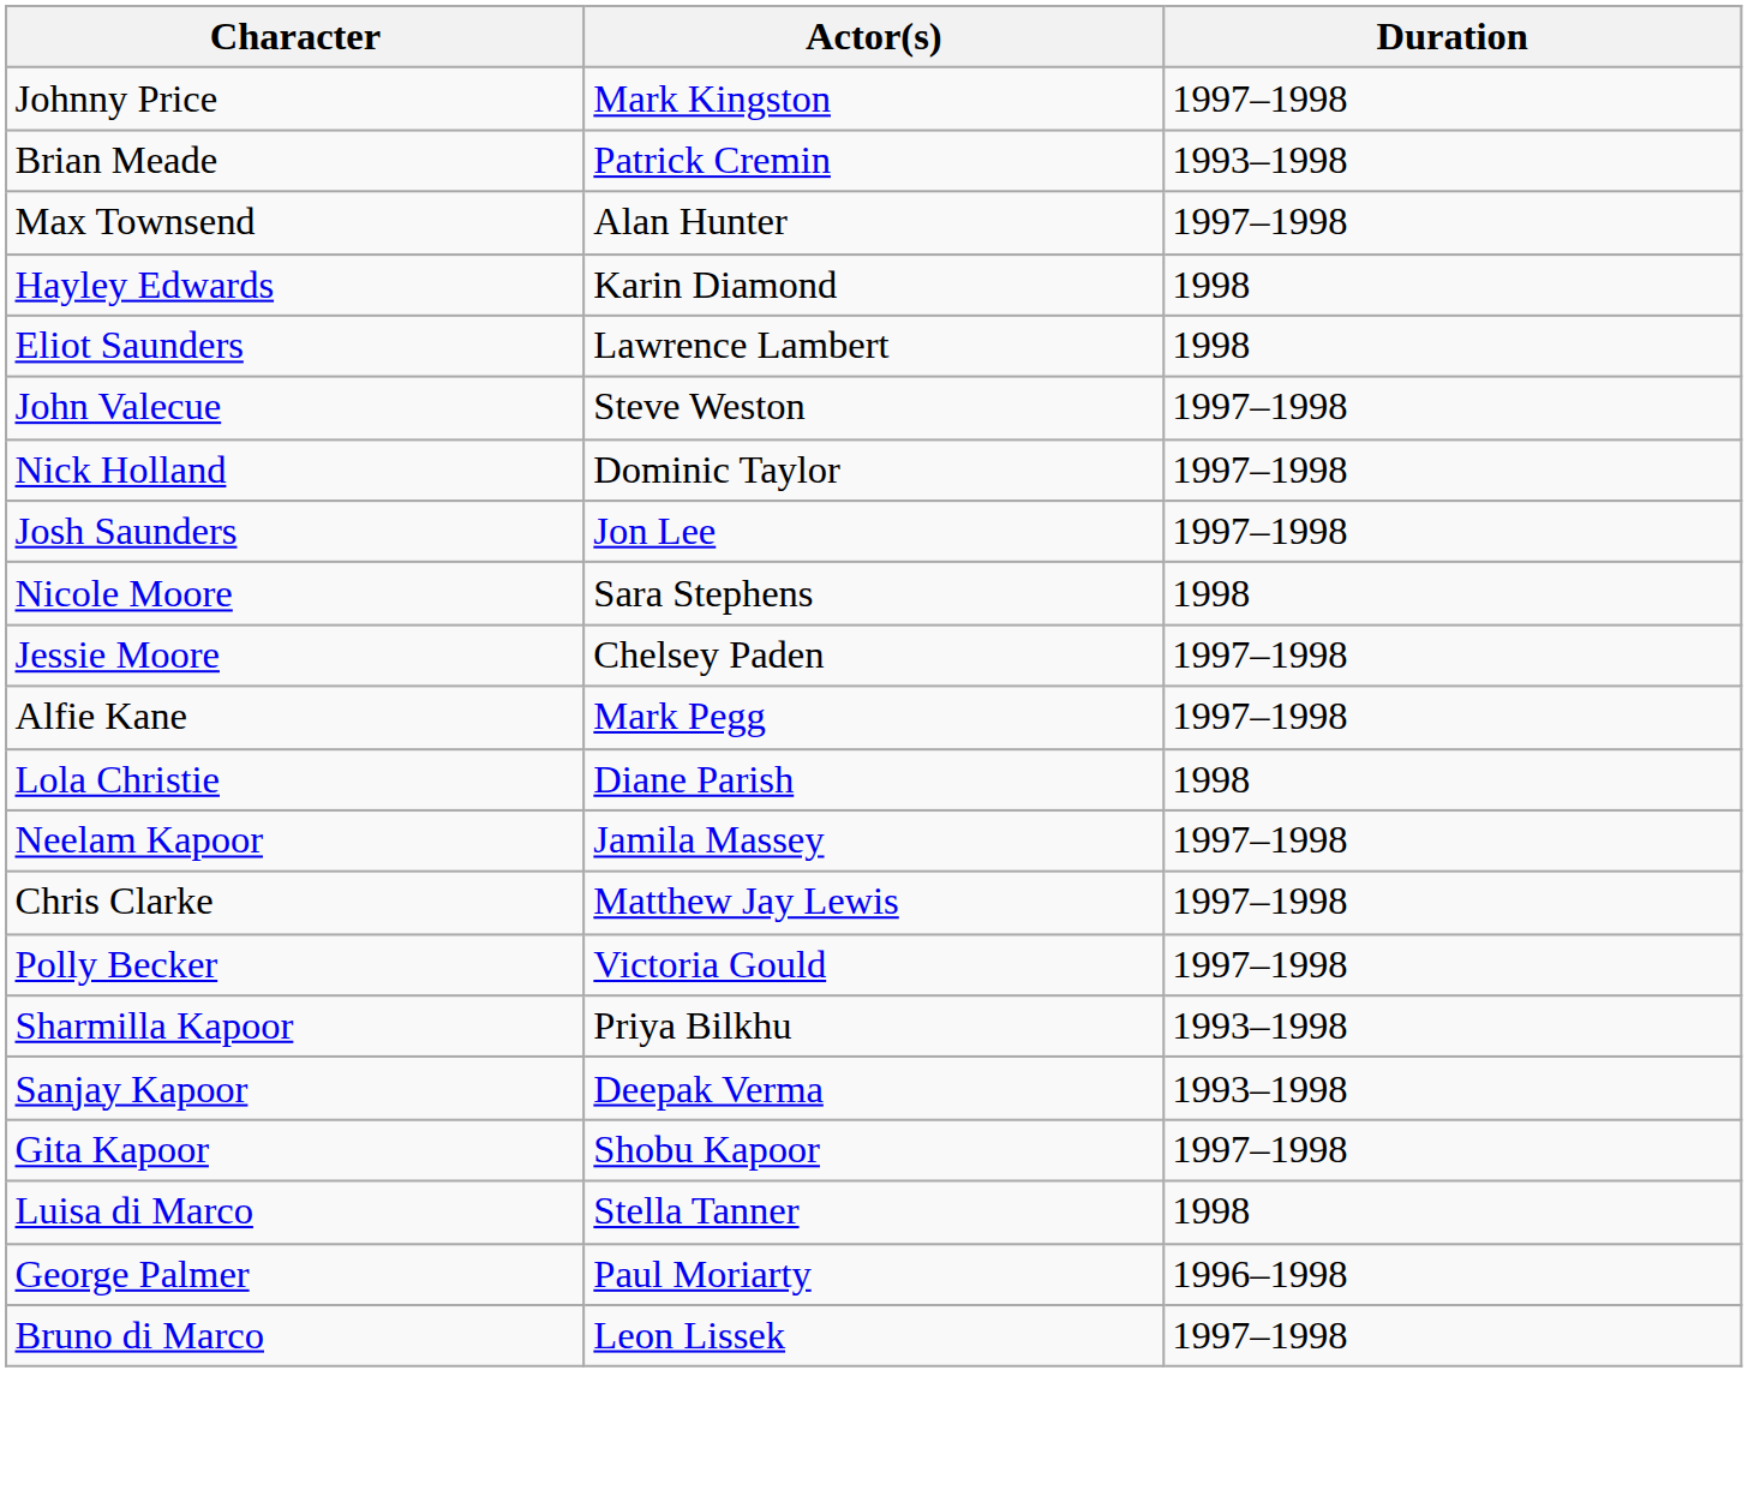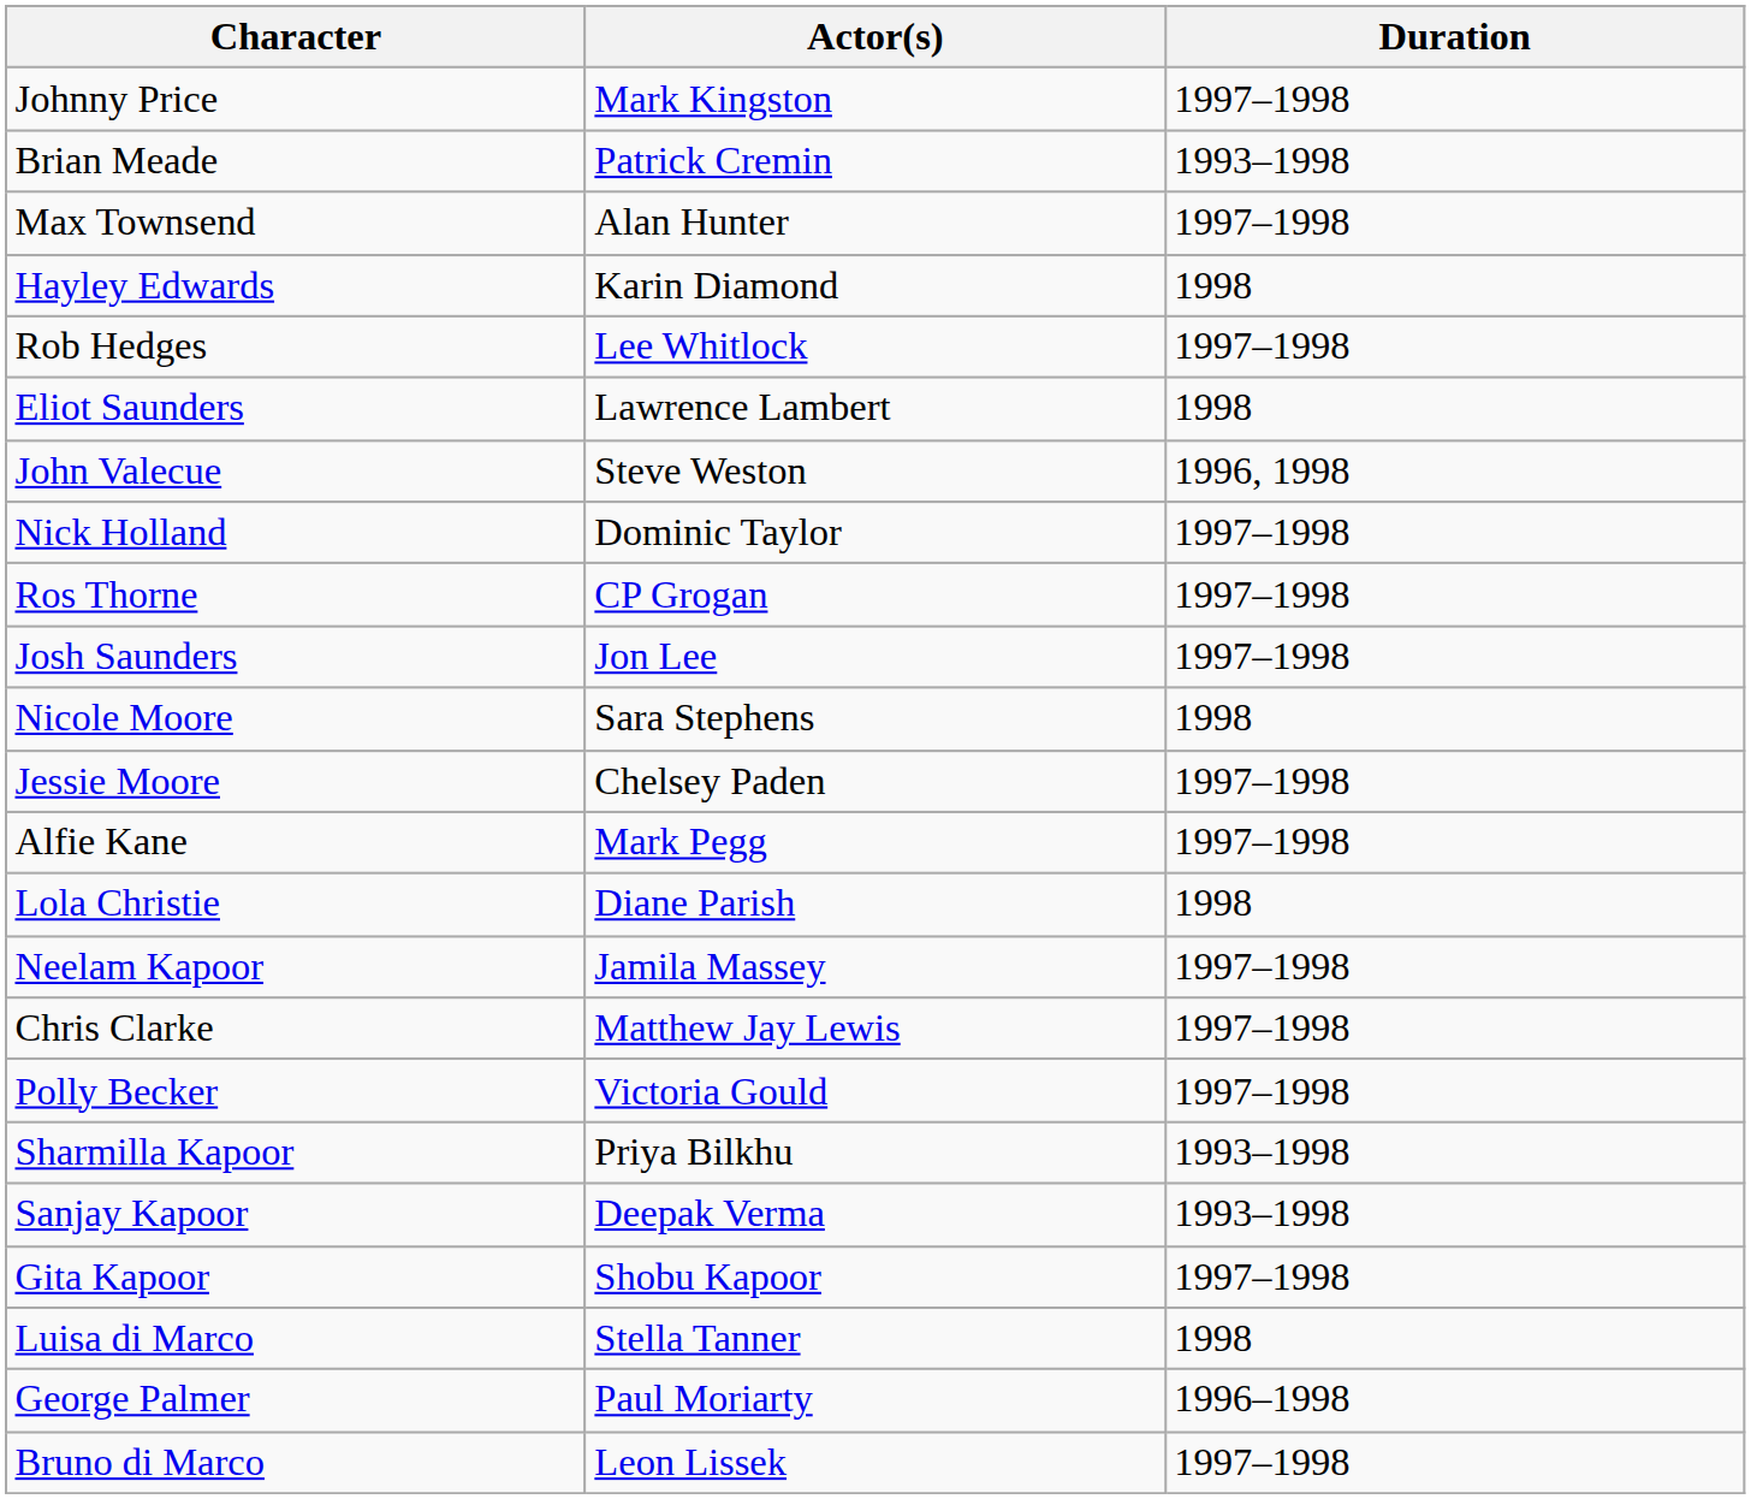+ row: Rob Hedges | Lee Whitlock | 1997–1998
John Valecue | Duration: 1997–1998 -> 1996, 1998
+ row: Ros Thorne | CP Grogan | 1997–1998
